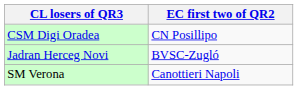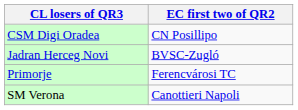+ row: Primorje | Ferencvárosi TC
